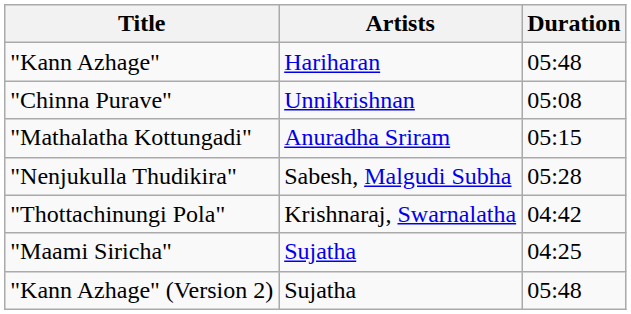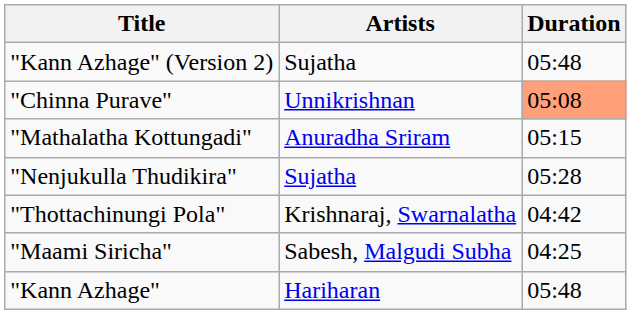rows swapped: "Kann Azhage" <-> "Kann Azhage" (Version 2)
"Chinna Purave" | Duration: no background -> lightsalmon background
"Nenjukulla Thudikira" | Artists: Sabesh, Malgudi Subha -> Sujatha
"Maami Siricha" | Artists: Sujatha -> Sabesh, Malgudi Subha
